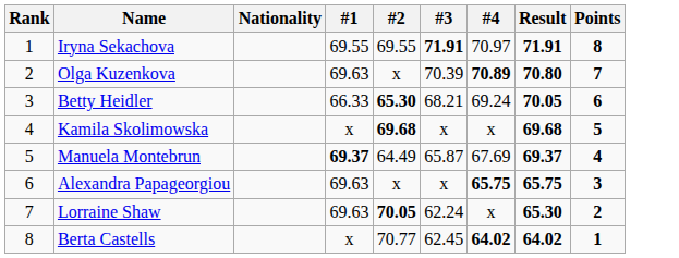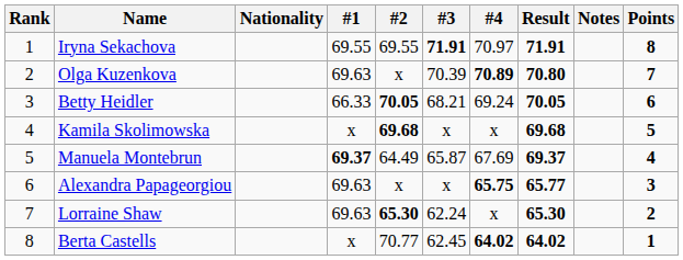+ column: Notes
Betty Heidler | #2: 65.30 -> 70.05
Alexandra Papageorgiou | Result: 65.75 -> 65.77
Lorraine Shaw | #2: 70.05 -> 65.30
